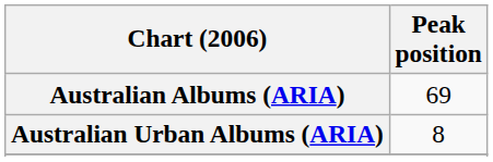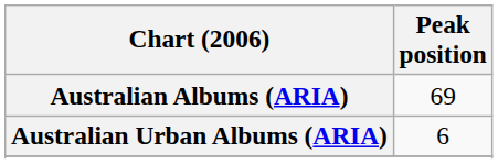Australian Urban Albums (ARIA) | Peak position: 8 -> 6
